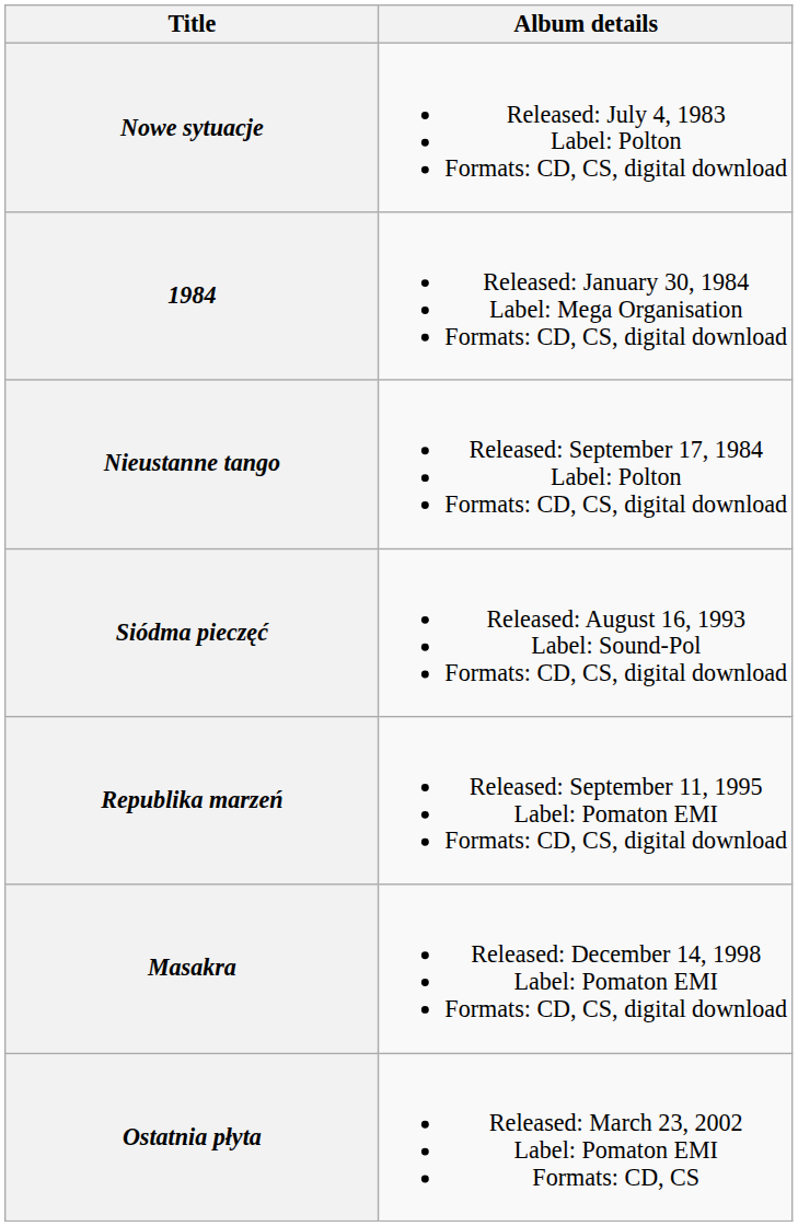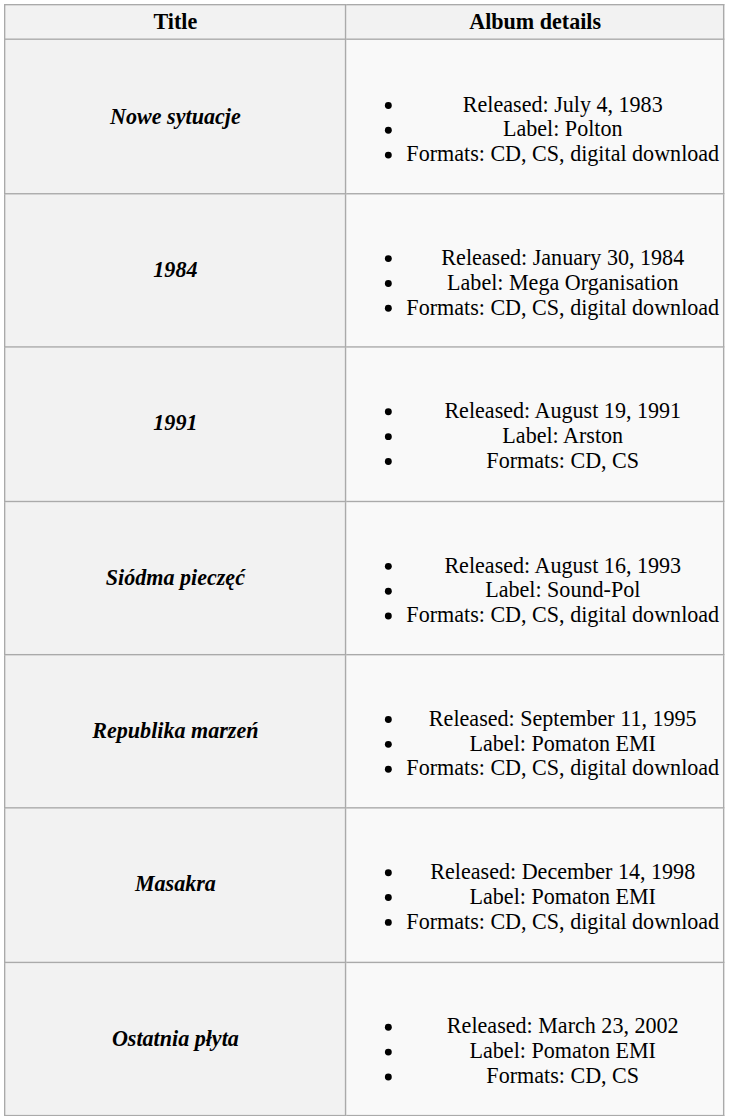- row: Nieustanne tango | Released: September 17, 1984 Label: Polton Formats: CD, CS, digital download
+ row: 1991 | Released: August 19, 1991 Label: Arston Formats: CD, CS
